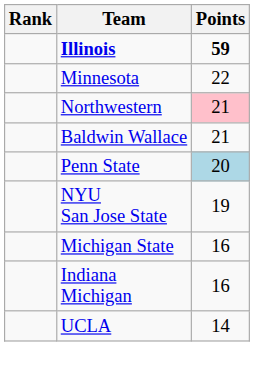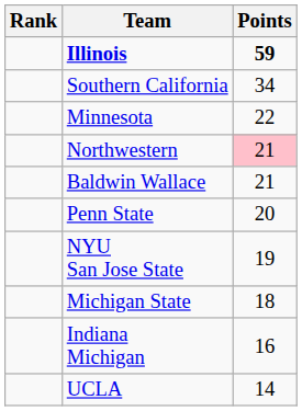+ row: Southern California | 34
Penn State | Points: lightblue background -> no background
Michigan State | Points: 16 -> 18
